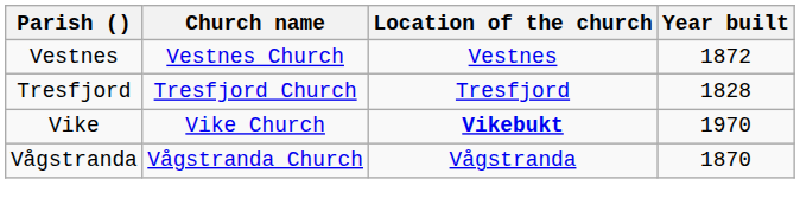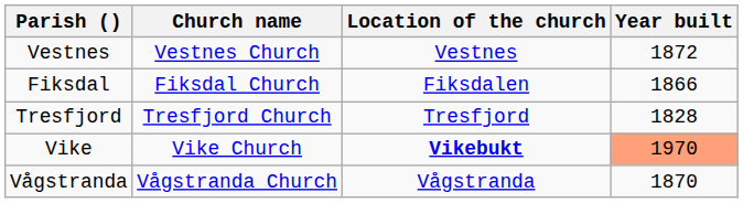+ row: Fiksdal | Fiksdal Church | Fiksdalen | 1866
Vike | Year built: no background -> lightsalmon background
